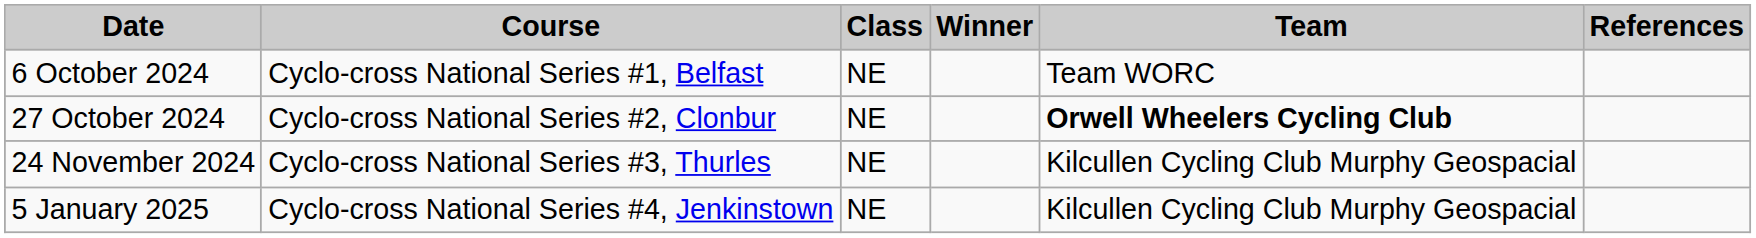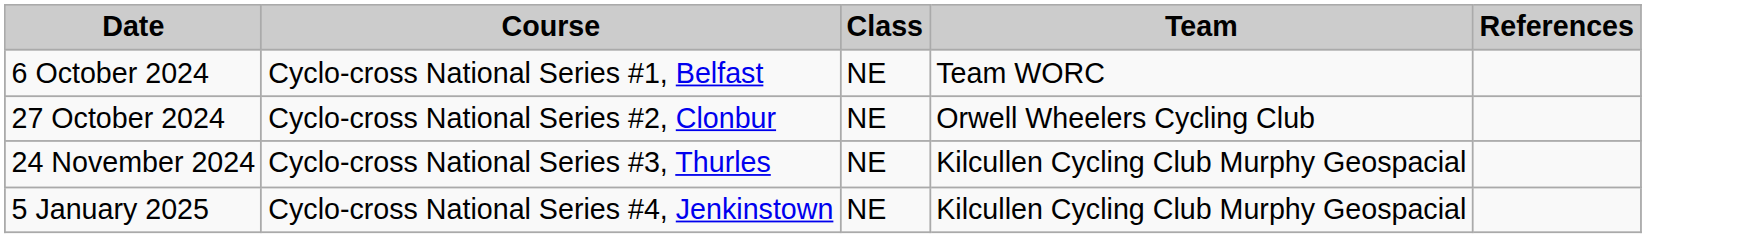- column: Winner
27 October 2024 | Team: bold -> normal
